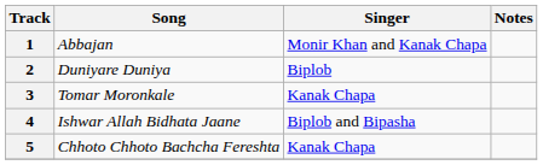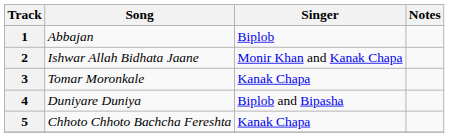1 | Singer: Monir Khan and Kanak Chapa -> Biplob
2 | Song: Duniyare Duniya -> Ishwar Allah Bidhata Jaane
2 | Singer: Biplob -> Monir Khan and Kanak Chapa
4 | Song: Ishwar Allah Bidhata Jaane -> Duniyare Duniya
